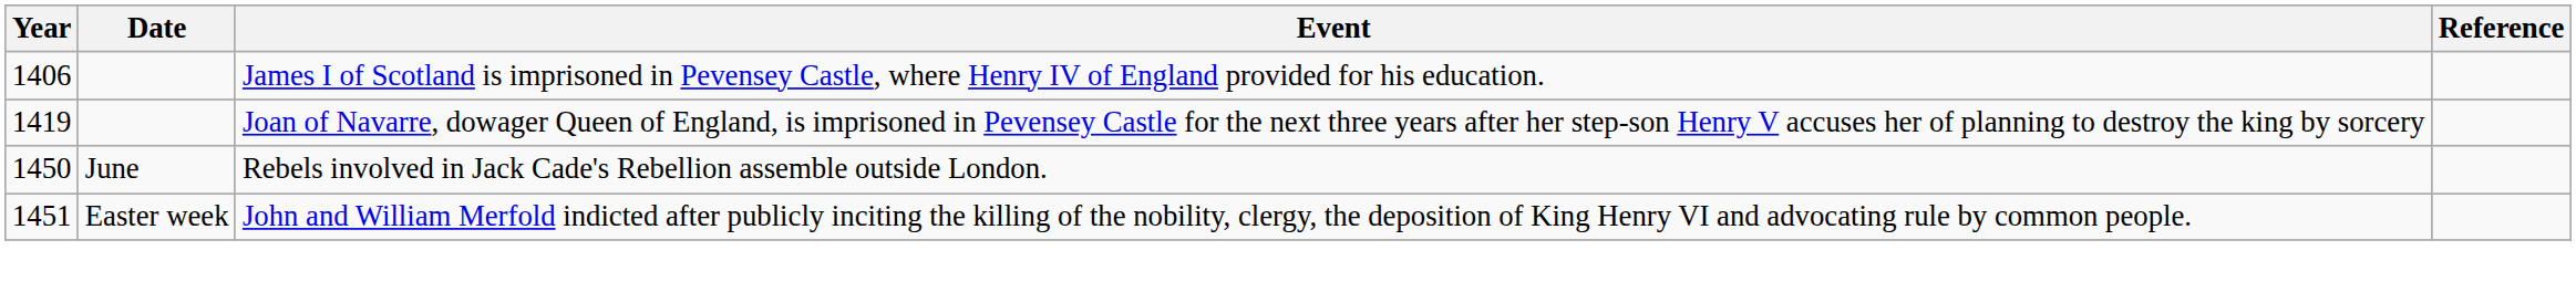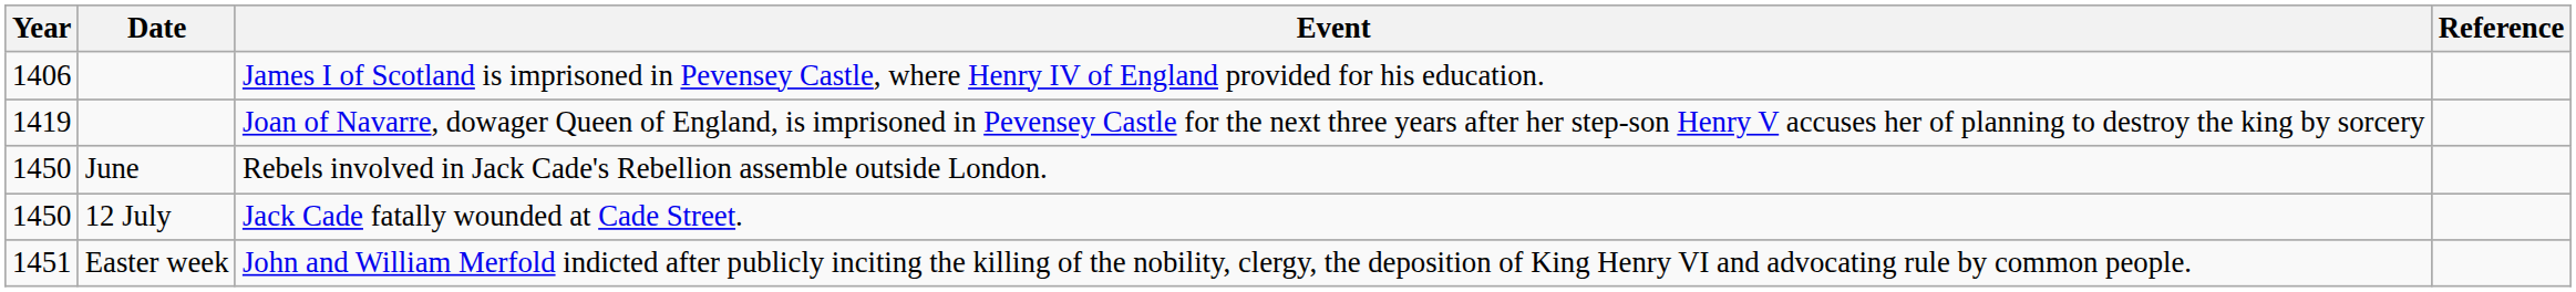+ row: 1450 | 12 July | Jack Cade fatally wounded at Cade Street.
